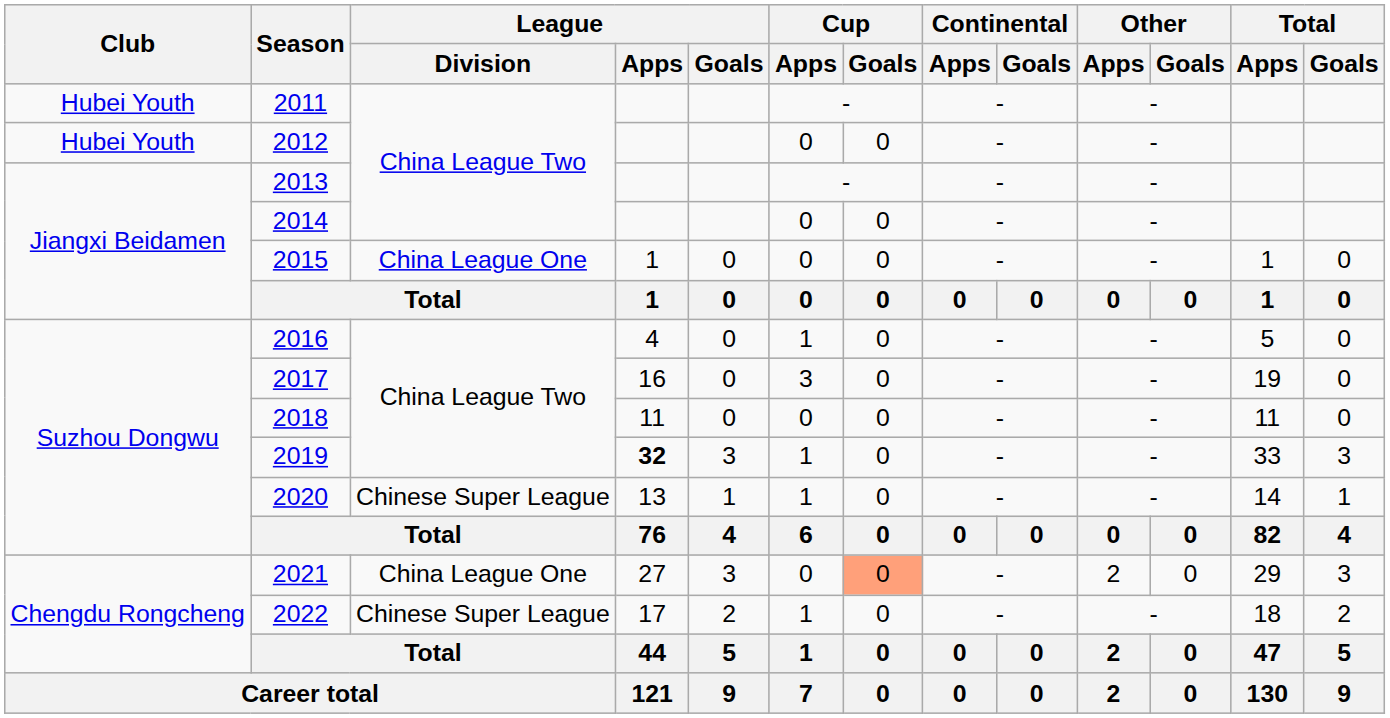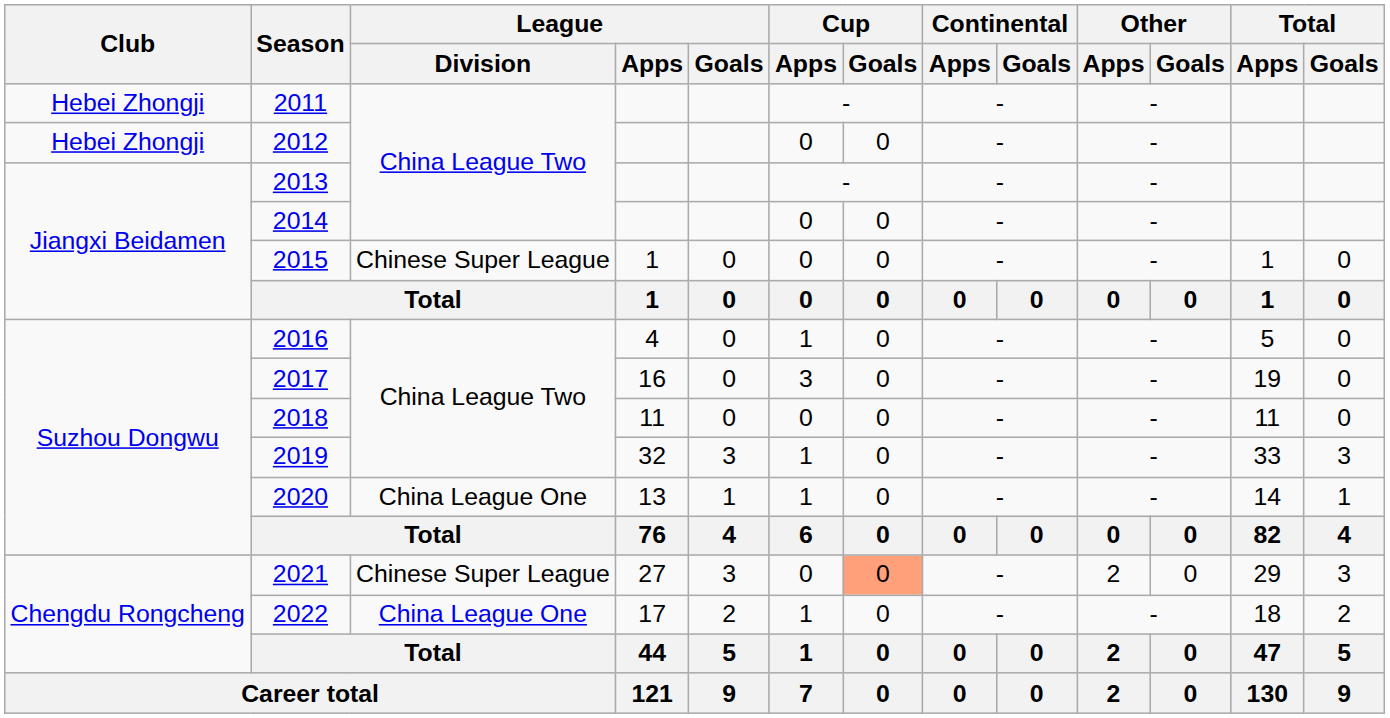2011 | Club: Hubei Youth -> Hebei Zhongji
2012 | Club: Hubei Youth -> Hebei Zhongji
2015 | League / Division: China League One -> Chinese Super League
2019 | League / Apps: bold -> normal
2020 | League / Division: Chinese Super League -> China League One
2021 | League / Division: China League One -> Chinese Super League
2022 | League / Division: Chinese Super League -> China League One
